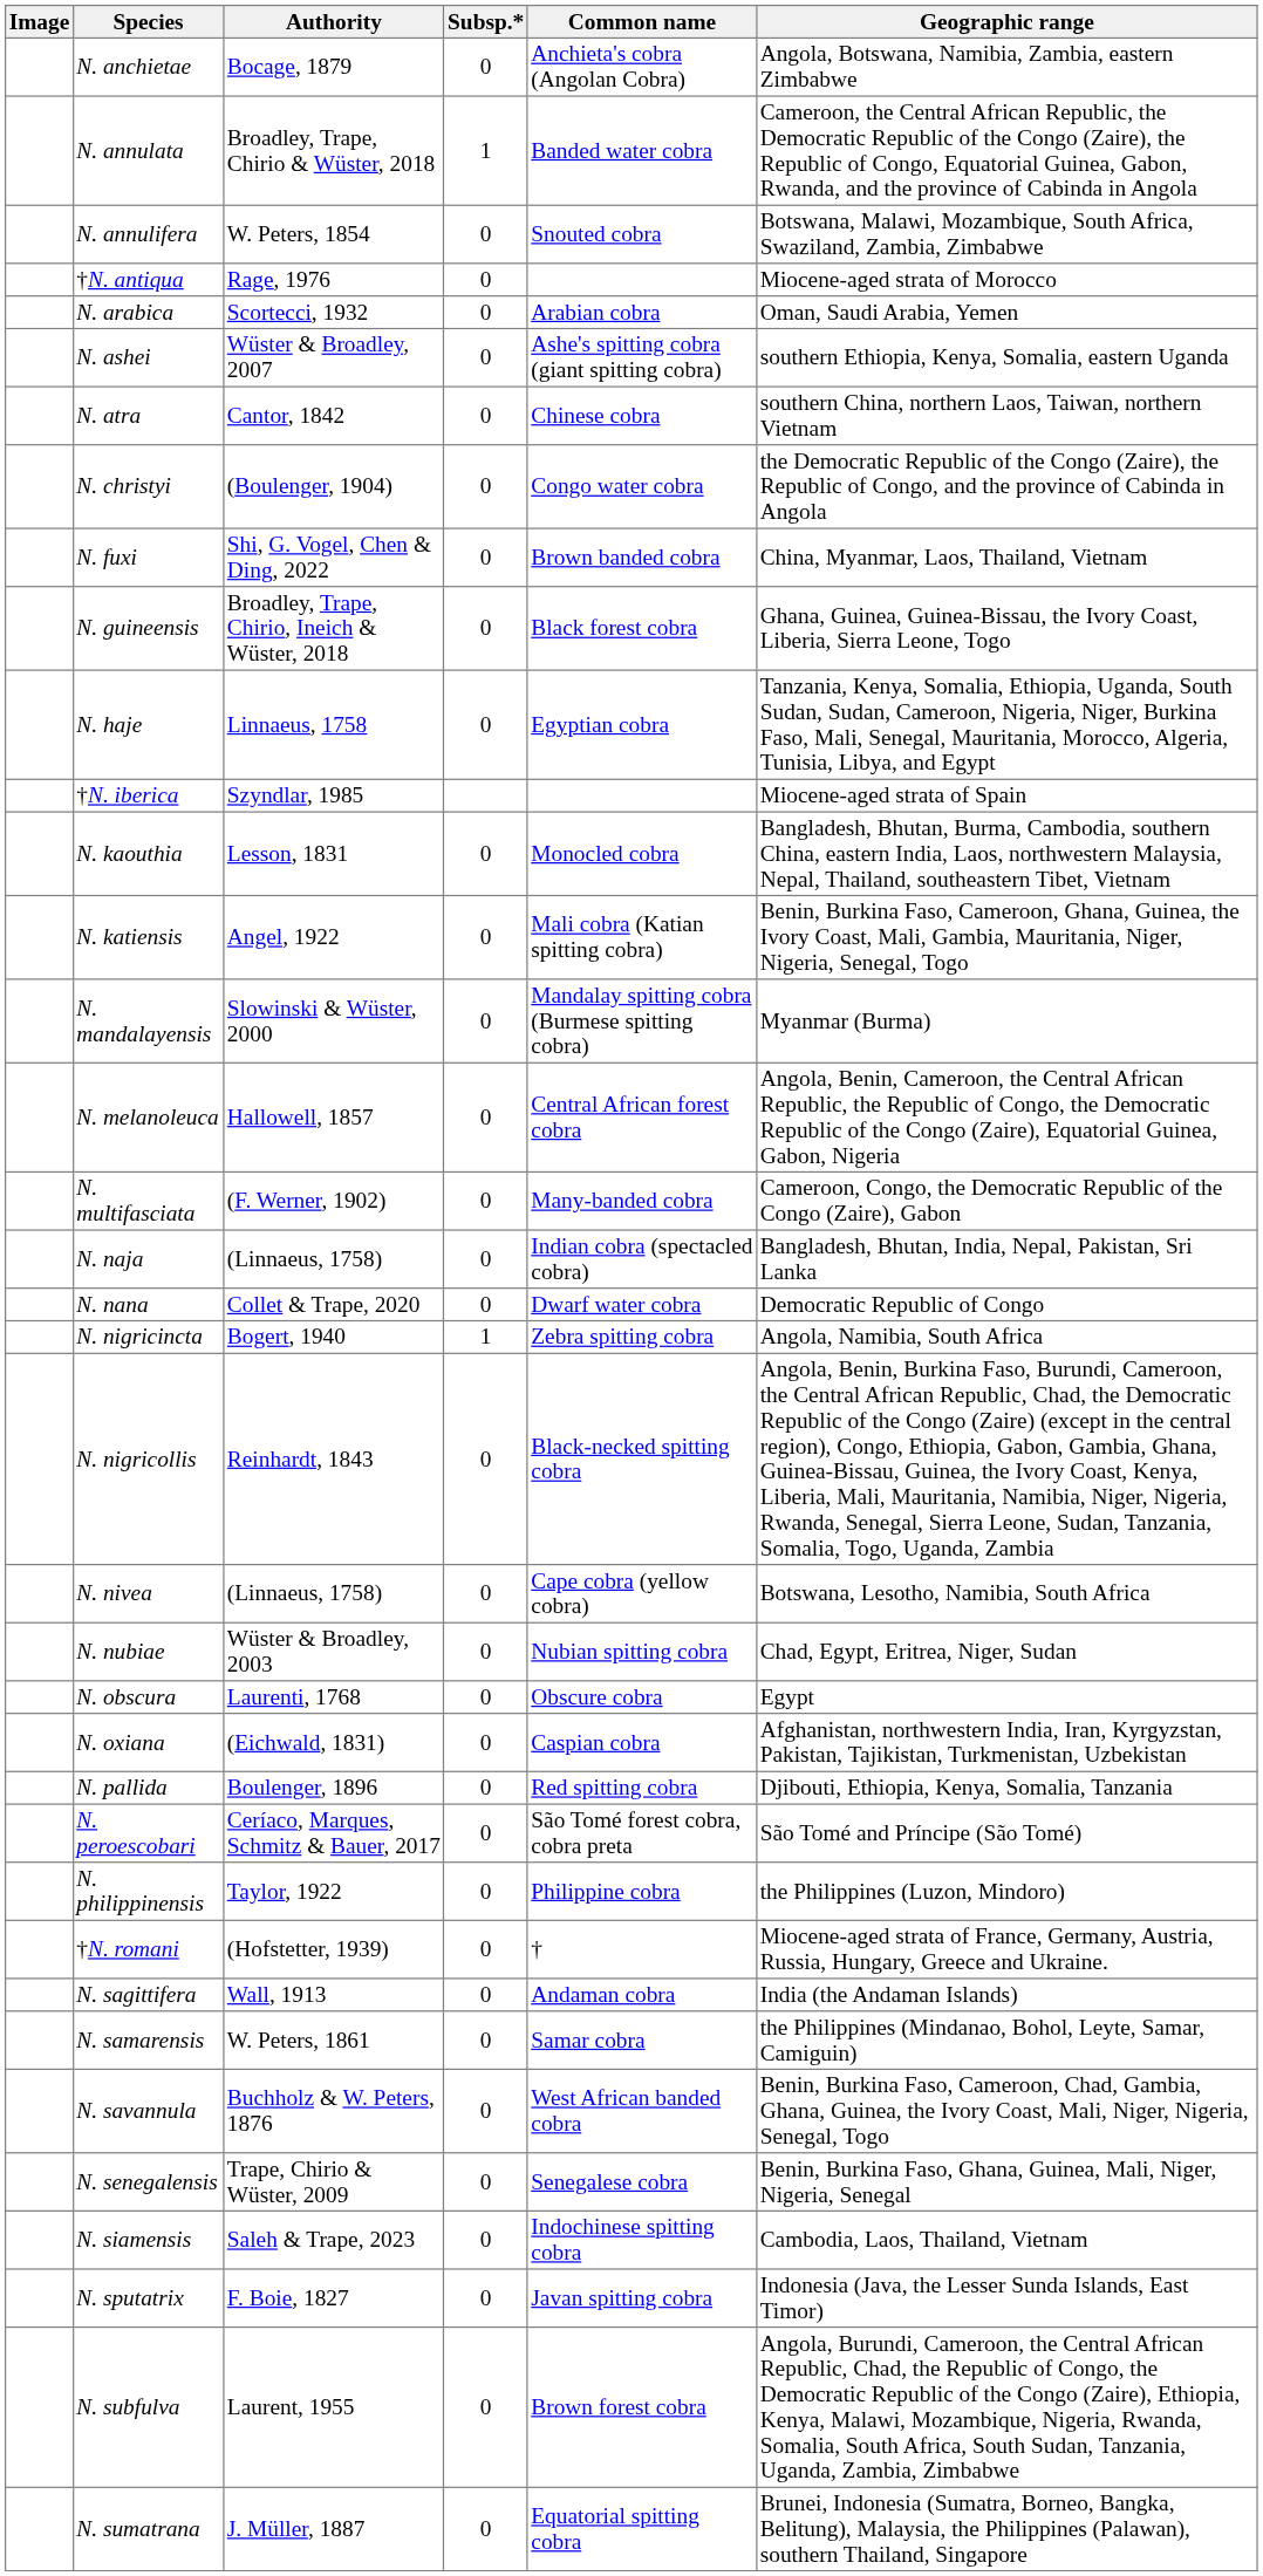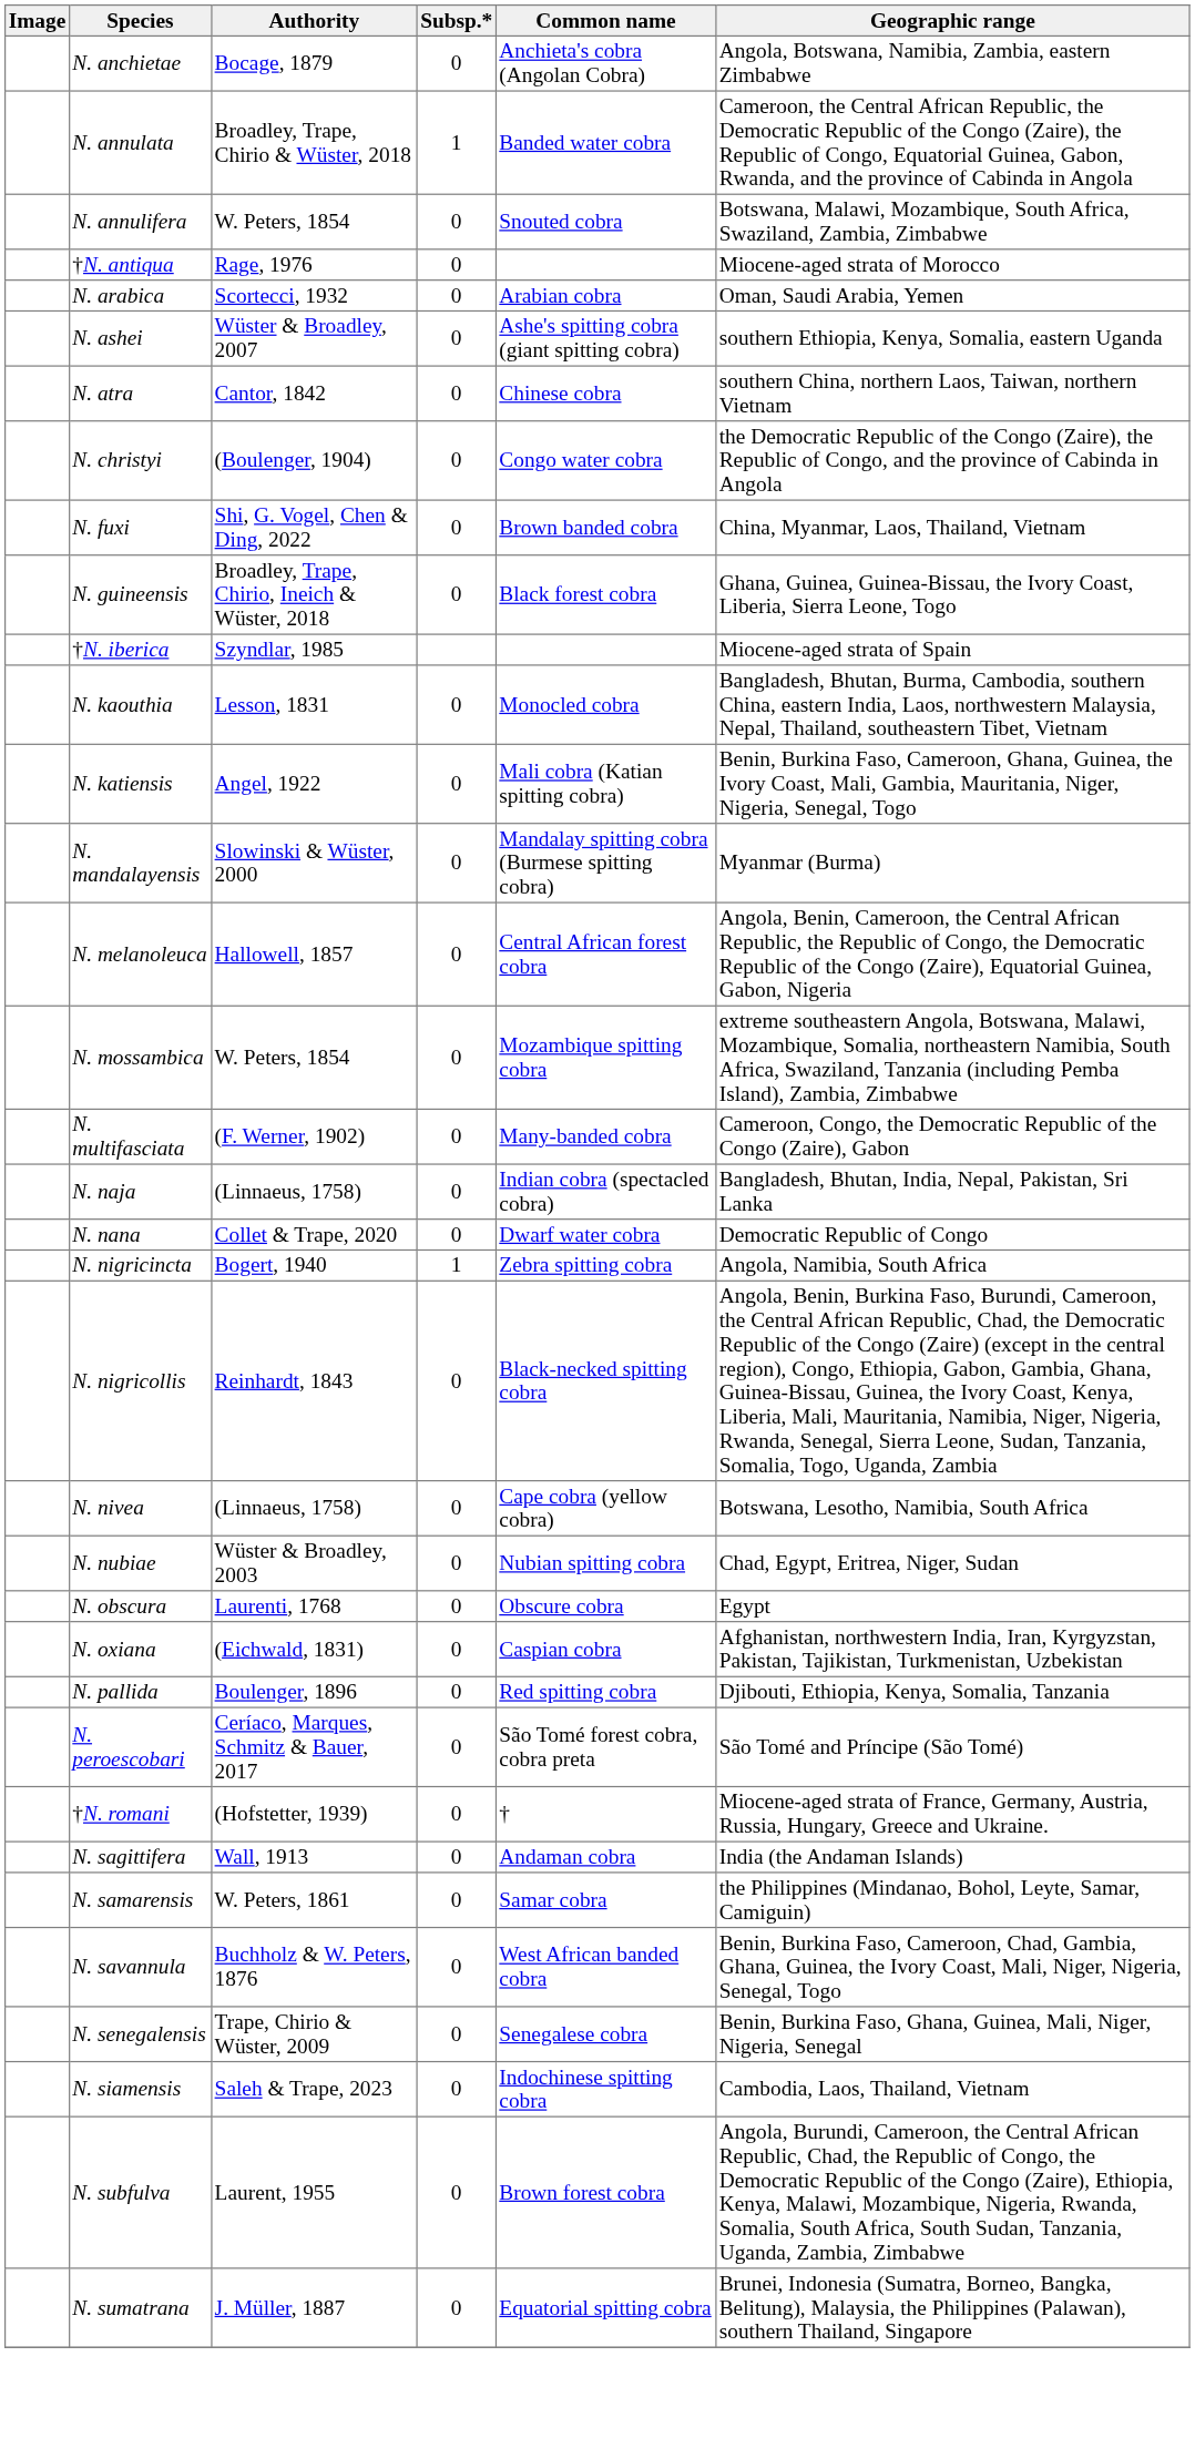- row: N. haje | Linnaeus, 1758 | 0 | Egyptian cobra | Tanzania, Kenya, Somalia, Ethiopia, Uganda, South Sudan, Sudan, Cameroon, Nigeria, Niger, Burkina Faso, Mali, Senegal, Mauritania, Morocco, Algeria, Tunisia, Libya, and Egypt
+ row: N. mossambica | W. Peters, 1854 | 0 | Mozambique spitting cobra | extreme southeastern Angola, Botswana, Malawi, Mozambique, Somalia, northeastern Namibia, South Africa, Swaziland, Tanzania (including Pemba Island), Zambia, Zimbabwe
- row: N. philippinensis | Taylor, 1922 | 0 | Philippine cobra | the Philippines (Luzon, Mindoro)
- row: N. sputatrix | F. Boie, 1827 | 0 | Javan spitting cobra | Indonesia (Java, the Lesser Sunda Islands, East Timor)
